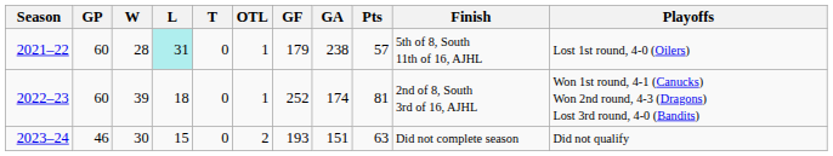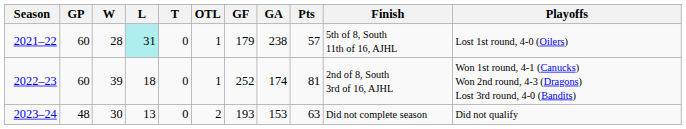2023–24 | GP: 46 -> 48
2023–24 | L: 15 -> 13
2023–24 | GA: 151 -> 153
